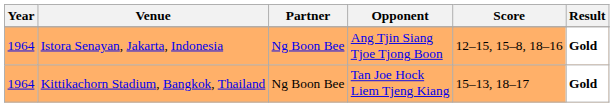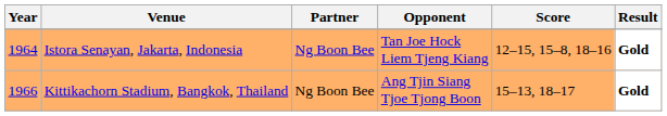Istora Senayan, Jakarta, Indonesia | Opponent: Ang Tjin Siang Tjoe Tjong Boon -> Tan Joe Hock Liem Tjeng Kiang
Kittikachorn Stadium, Bangkok, Thailand | Year: 1964 -> 1966
Kittikachorn Stadium, Bangkok, Thailand | Opponent: Tan Joe Hock Liem Tjeng Kiang -> Ang Tjin Siang Tjoe Tjong Boon
